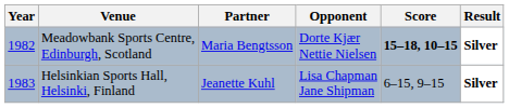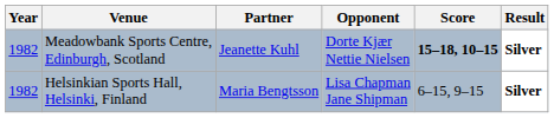Meadowbank Sports Centre, Edinburgh, Scotland | Partner: Maria Bengtsson -> Jeanette Kuhl
Helsinkian Sports Hall, Helsinki, Finland | Year: 1983 -> 1982
Helsinkian Sports Hall, Helsinki, Finland | Partner: Jeanette Kuhl -> Maria Bengtsson
